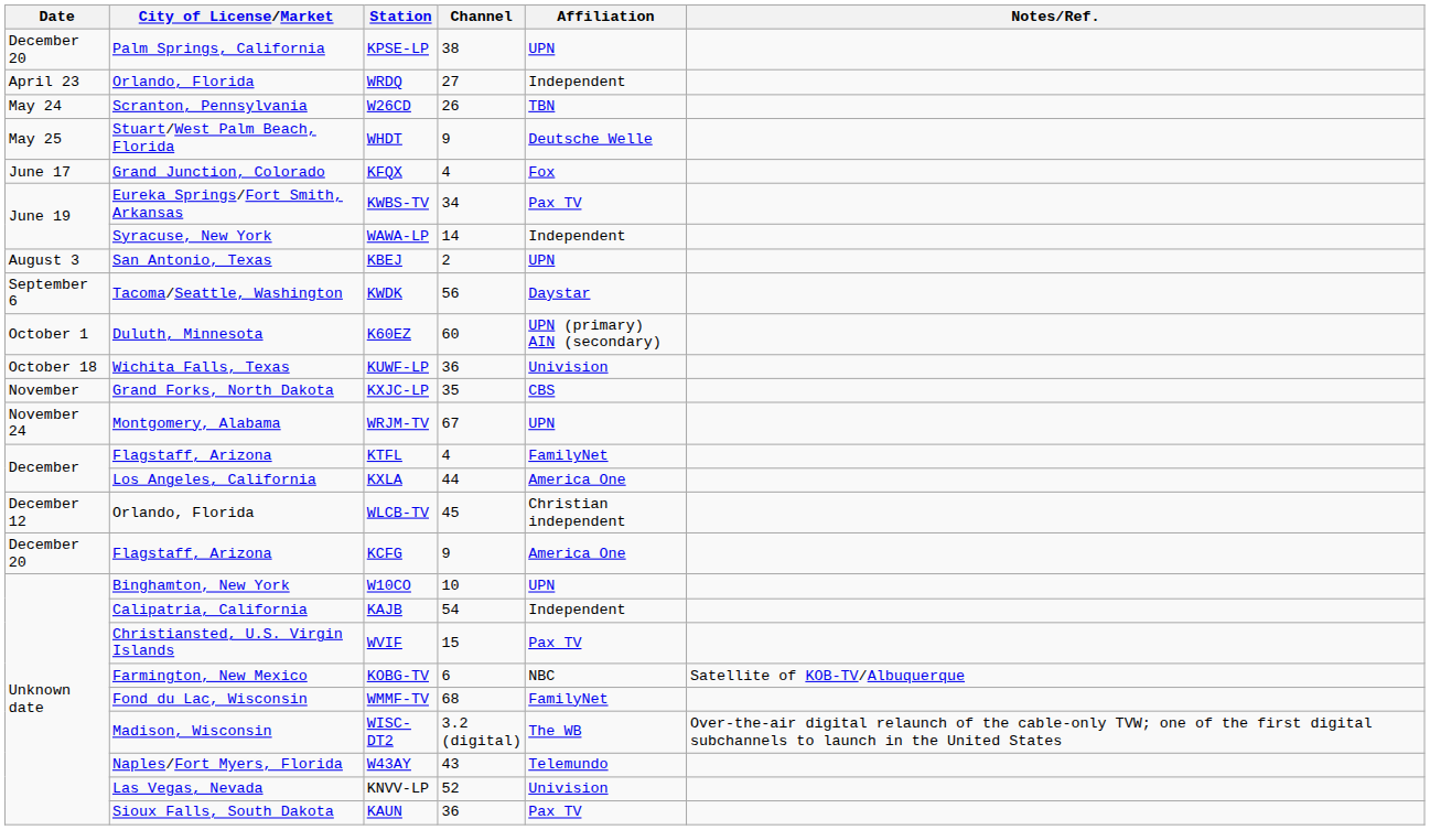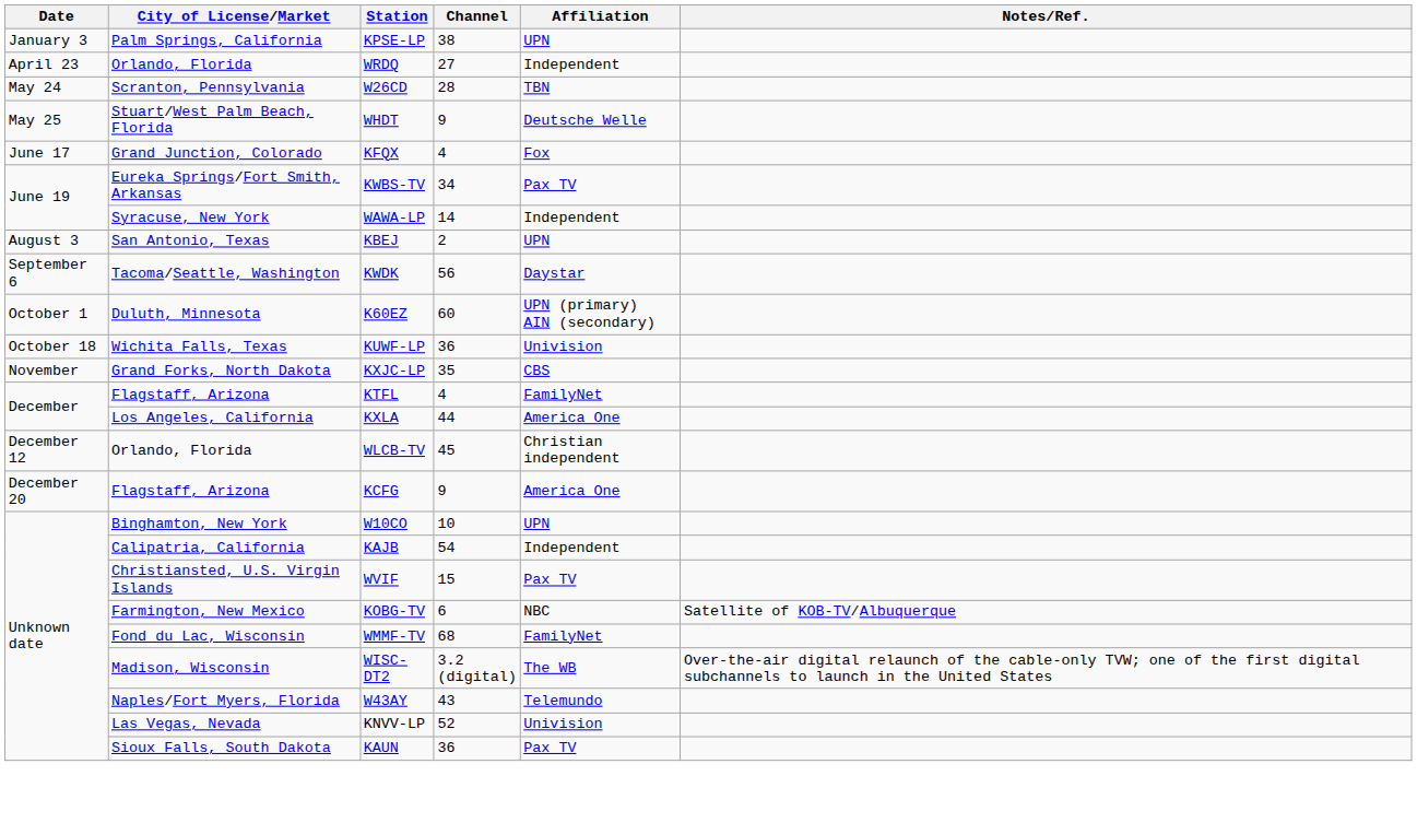KPSE-LP | Date: December 20 -> January 3
W26CD | Channel: 26 -> 28
- row: November 24 | Montgomery, Alabama | WRJM-TV | 67 | UPN
